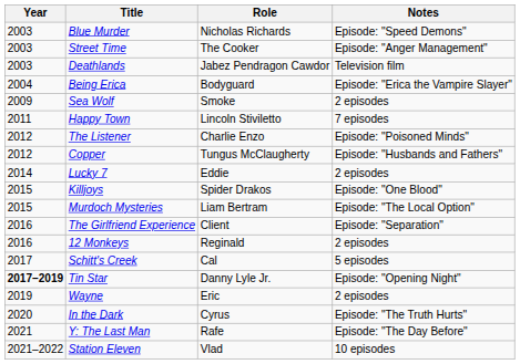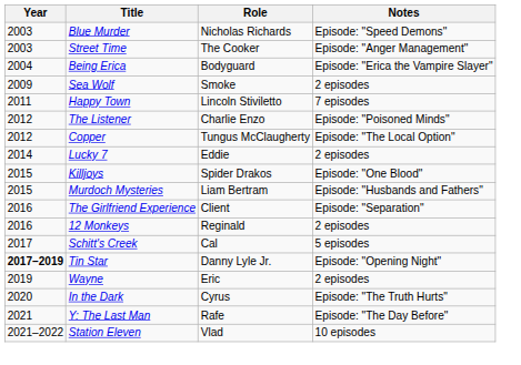- row: 2003 | Deathlands | Jabez Pendragon Cawdor | Television film
Copper | Notes: Episode: "Husbands and Fathers" -> Episode: "The Local Option"
Murdoch Mysteries | Notes: Episode: "The Local Option" -> Episode: "Husbands and Fathers"
